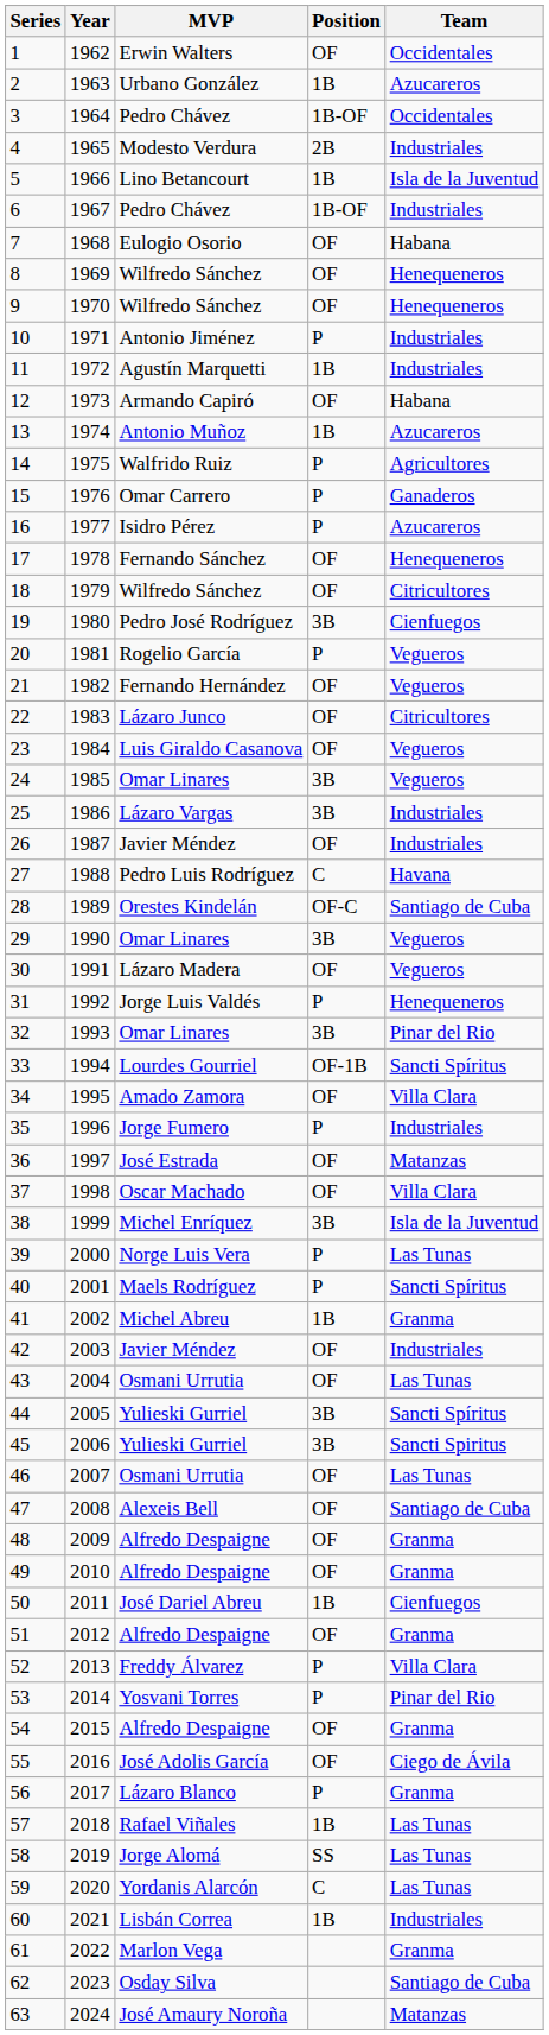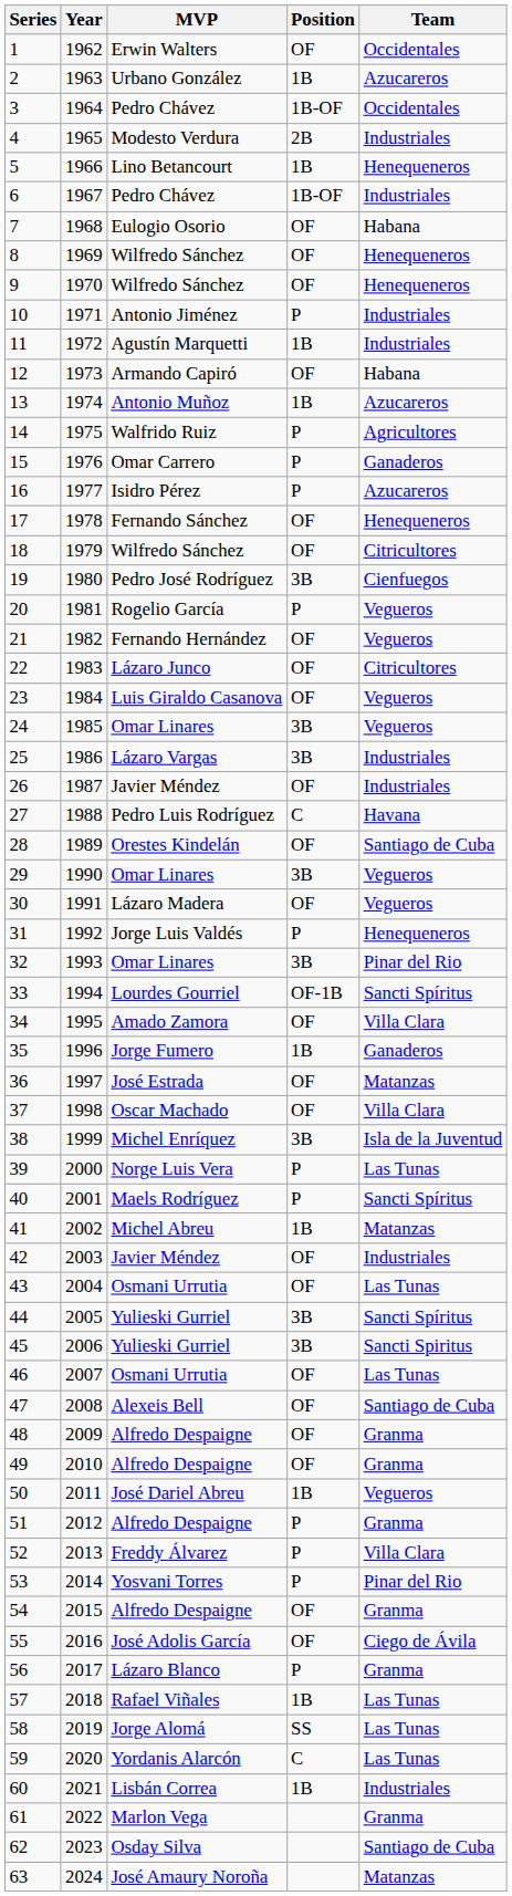5 | Team: Isla de la Juventud -> Henequeneros
28 | Position: OF-C -> OF
35 | Position: P -> 1B
35 | Team: Industriales -> Ganaderos
41 | Team: Granma -> Matanzas
50 | Team: Cienfuegos -> Vegueros
51 | Position: OF -> P
